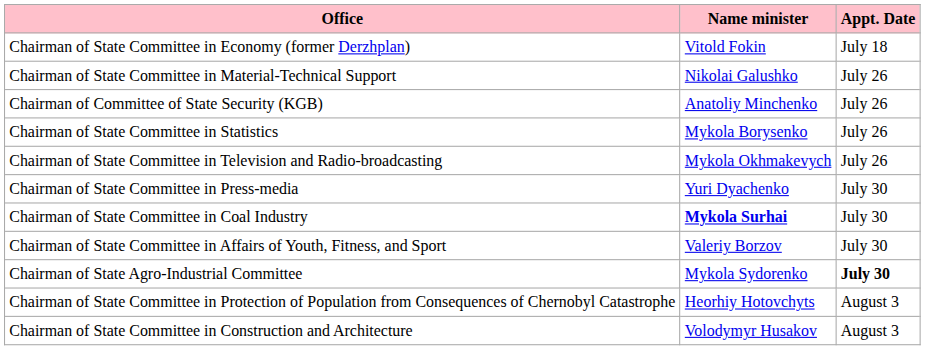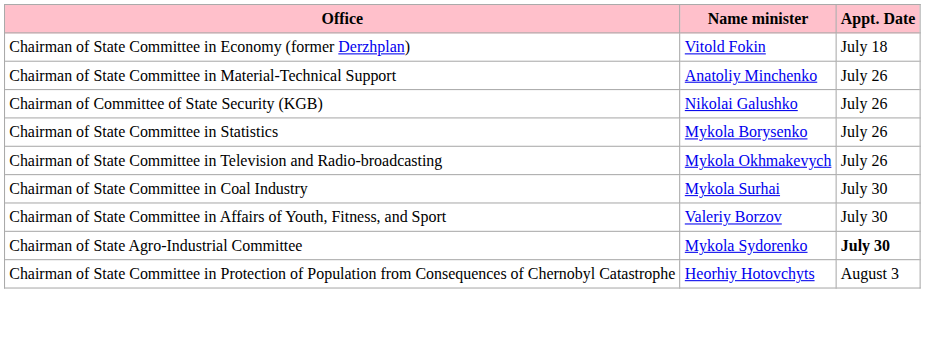Chairman of State Committee in Material-Technical Support | Name minister: Nikolai Galushko -> Anatoliy Minchenko
Chairman of Committee of State Security (KGB) | Name minister: Anatoliy Minchenko -> Nikolai Galushko
- row: Chairman of State Committee in Press-media | Yuri Dyachenko | July 30
Chairman of State Committee in Coal Industry | Name minister: bold -> normal
- row: Chairman of State Committee in Construction and Architecture | Volodymyr Husakov | August 3
